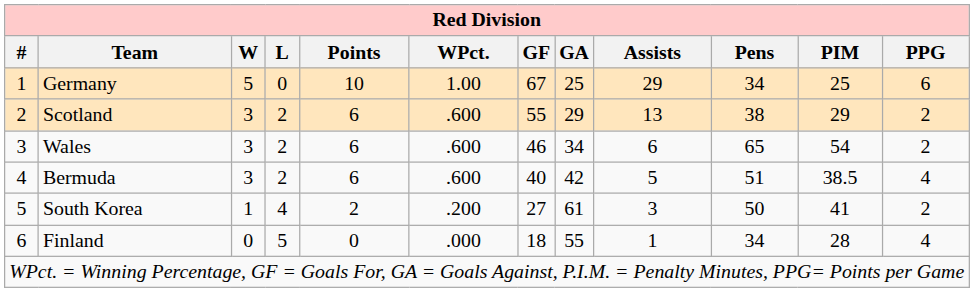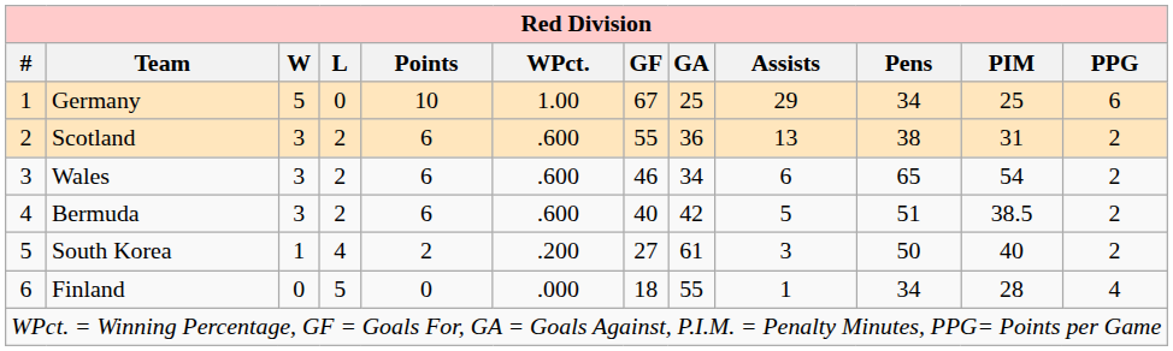Scotland | GA: 29 -> 36
Scotland | PIM: 29 -> 31
Bermuda | PPG: 4 -> 2
South Korea | PIM: 41 -> 40
